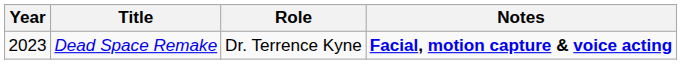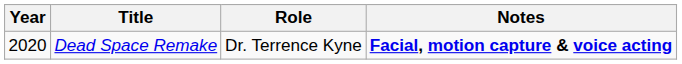Dead Space Remake | Year: 2023 -> 2020
